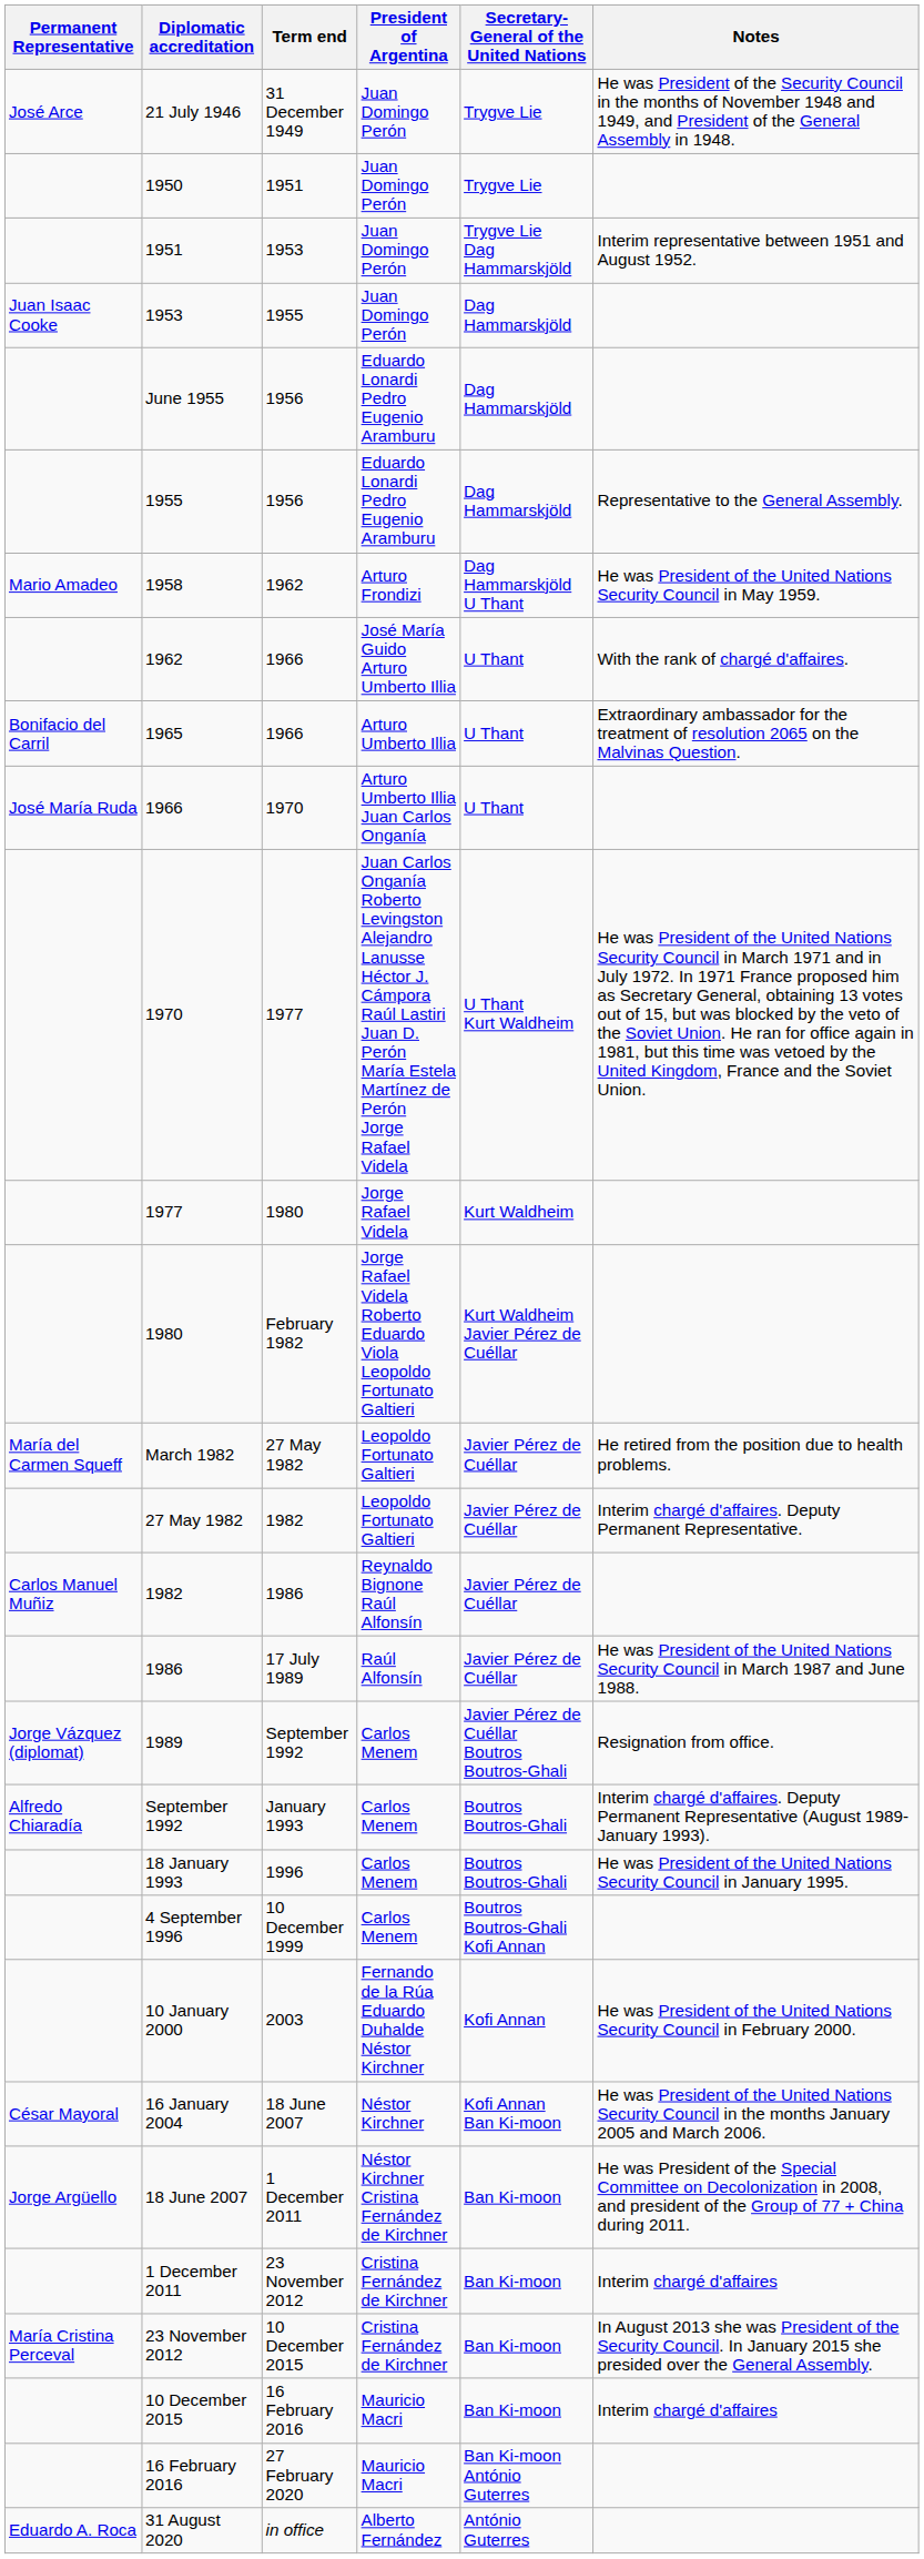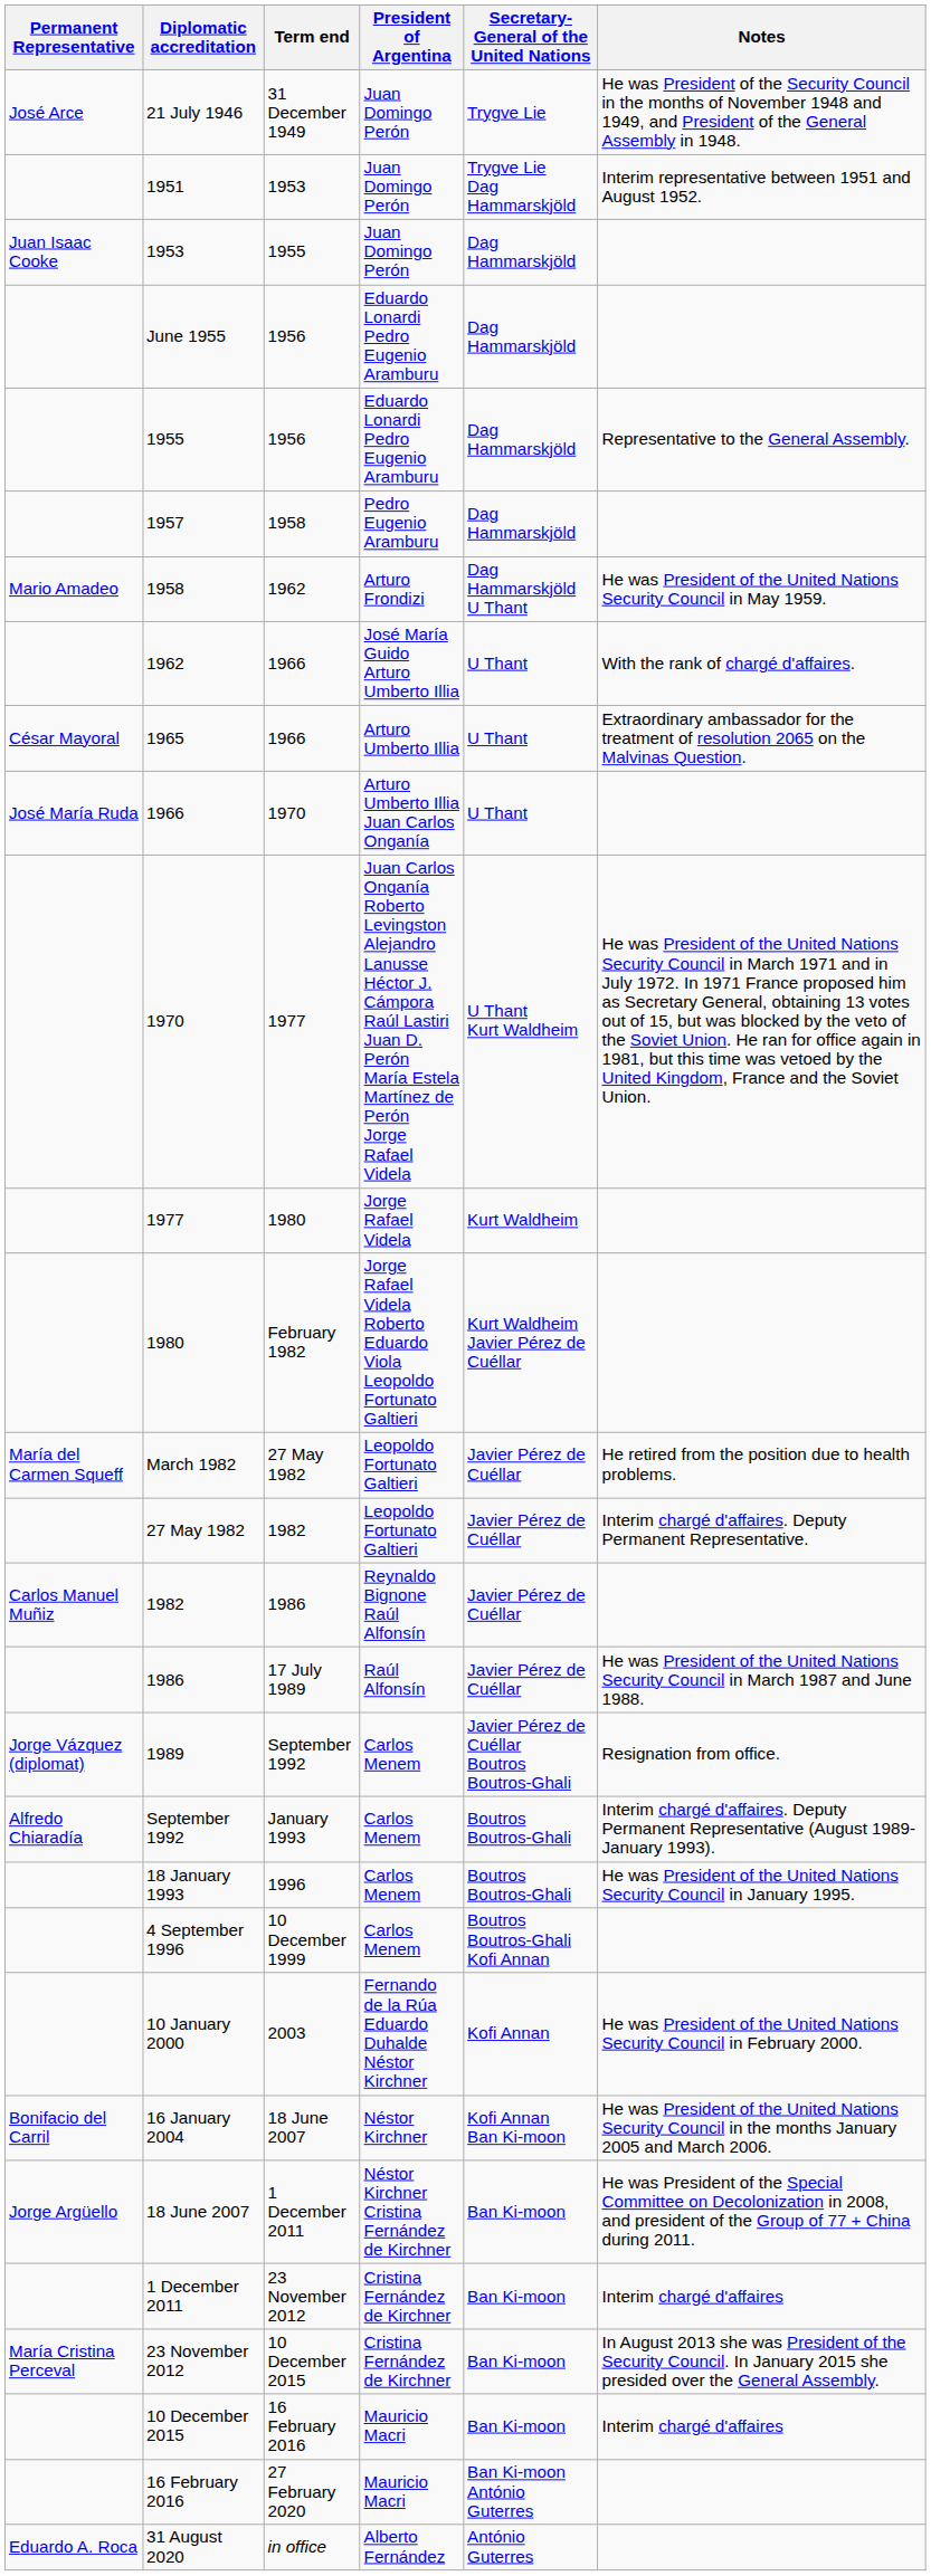- row: 1950 | 1951 | Juan Domingo Perón | Trygve Lie
+ row: 1957 | 1958 | Pedro Eugenio Aramburu | Dag Hammarskjöld
1965 | Permanent Representative: Bonifacio del Carril -> César Mayoral
16 January 2004 | Permanent Representative: César Mayoral -> Bonifacio del Carril
